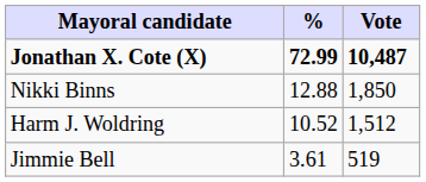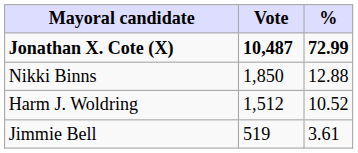columns swapped: Vote <-> %
